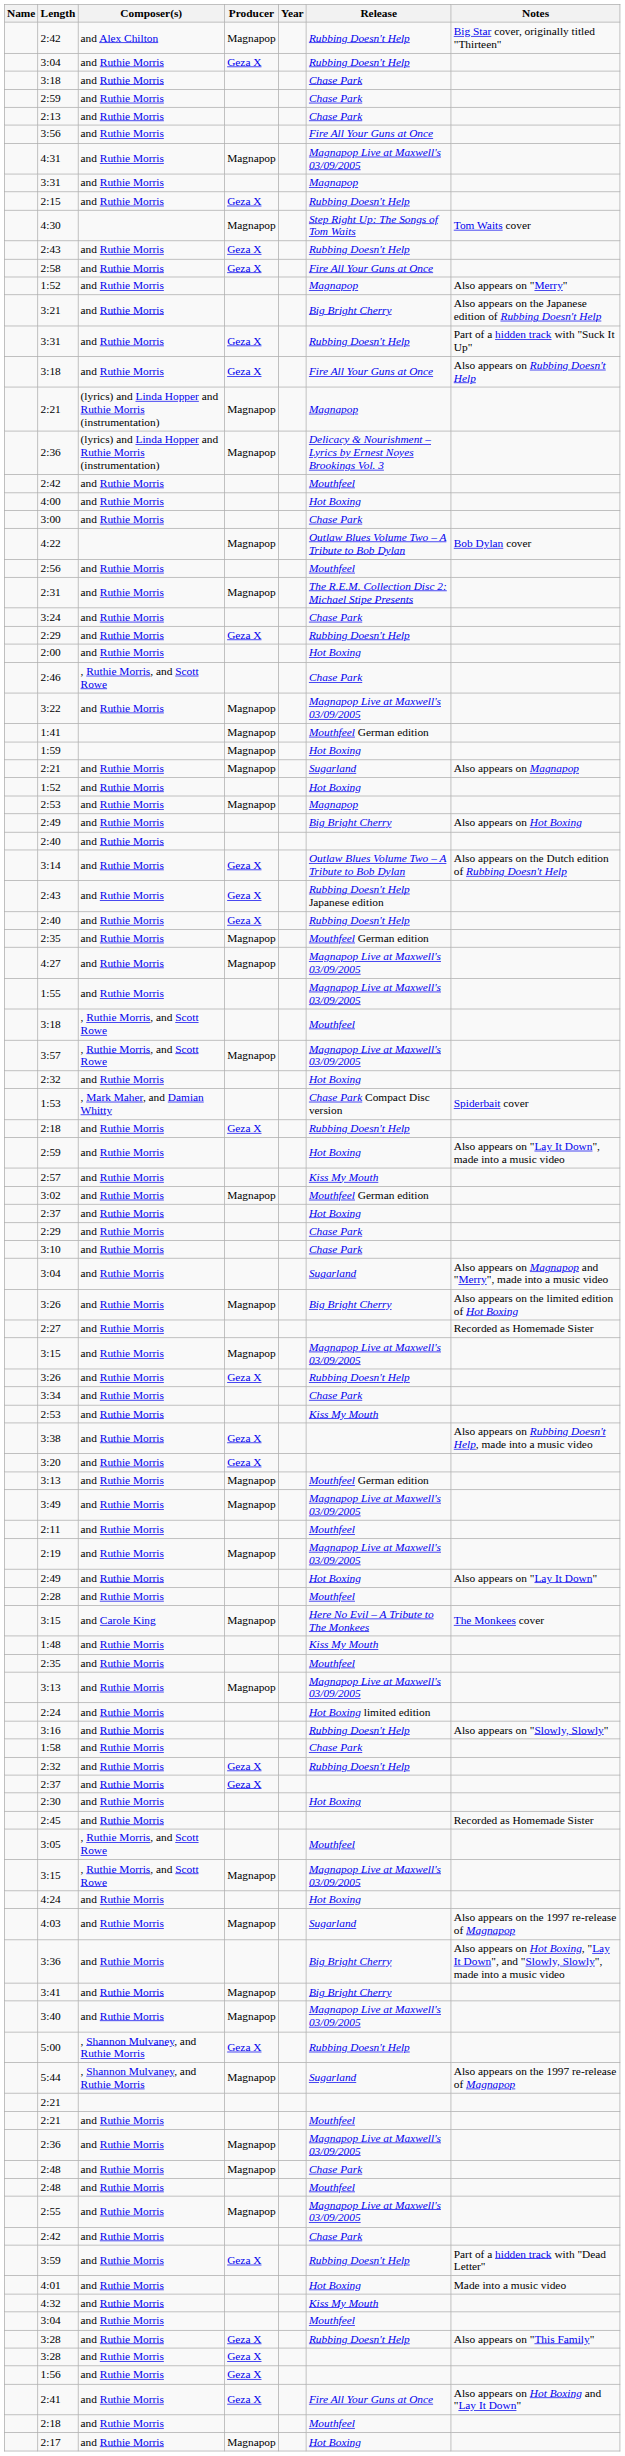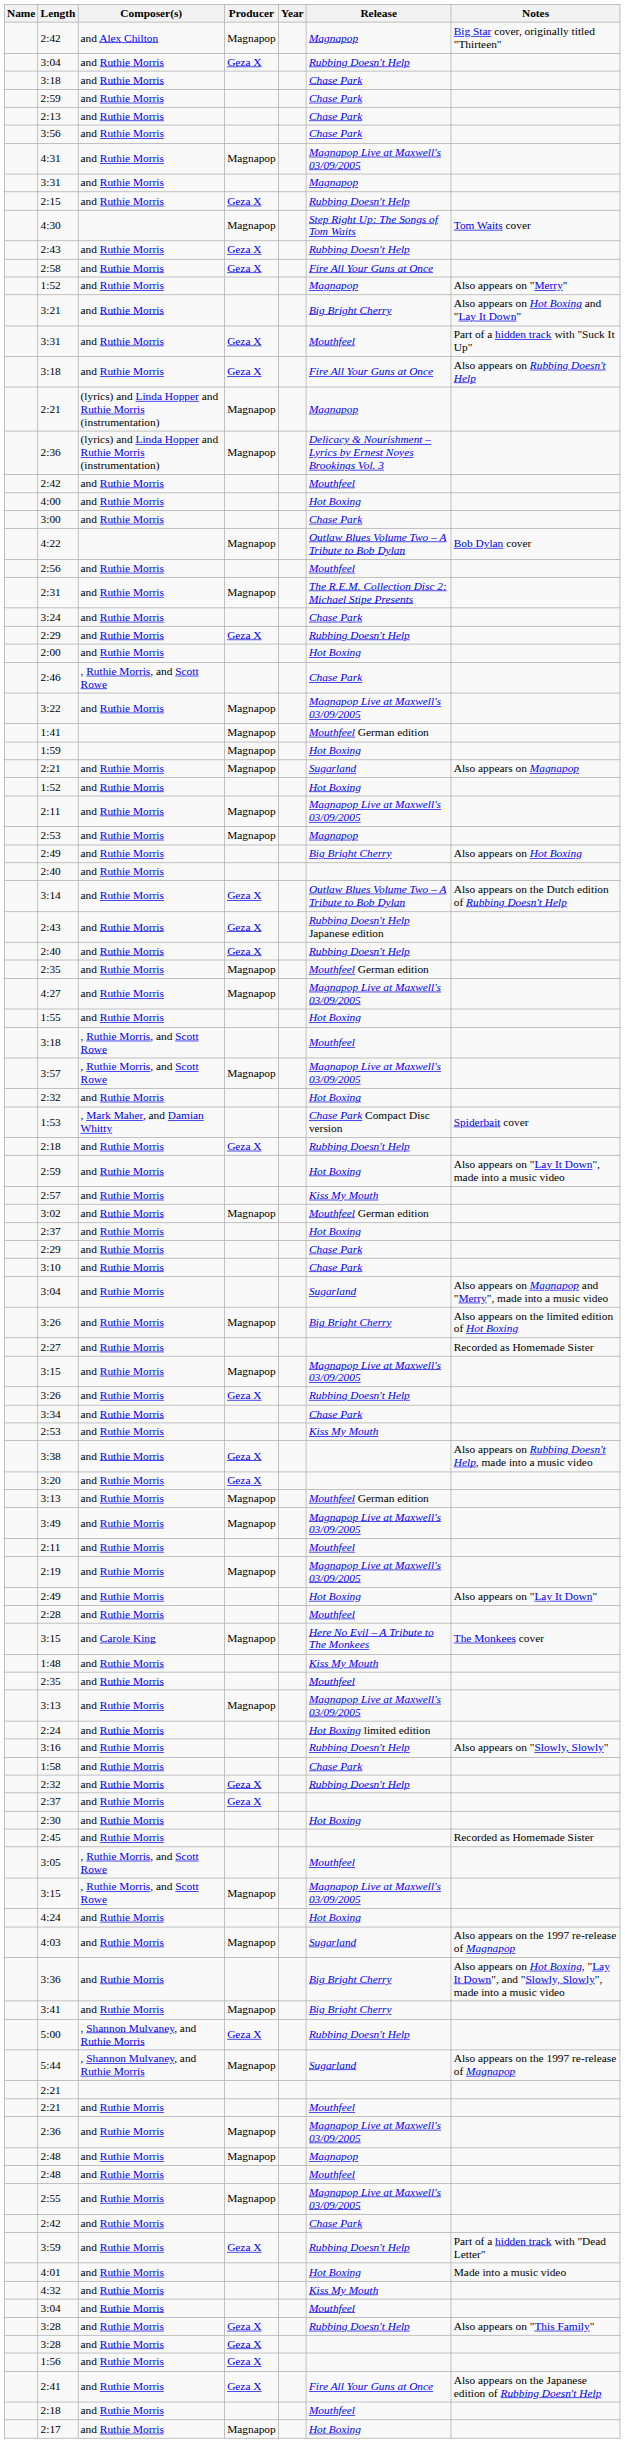2:42 / Magnapop | Release: Rubbing Doesn't Help -> Magnapop
3:56 | Release: Fire All Your Guns at Once -> Chase Park
3:21 | Notes: Also appears on the Japanese edition of Rubbing Doesn't Help -> Also appears on Hot Boxing and "Lay It Down"
3:31 / Geza X | Release: Rubbing Doesn't Help -> Mouthfeel
+ row: 2:11 | and Ruthie Morris | Magnapop | Magnapop Live at Maxwell's 03/09/2005
1:55 | Release: Magnapop Live at Maxwell's 03/09/2005 -> Hot Boxing
- row: 3:40 | and Ruthie Morris | Magnapop | Magnapop Live at Maxwell's 03/09/2005
2:48 / Magnapop | Release: Chase Park -> Magnapop
2:41 | Notes: Also appears on Hot Boxing and "Lay It Down" -> Also appears on the Japanese edition of Rubbing Doesn't Help
